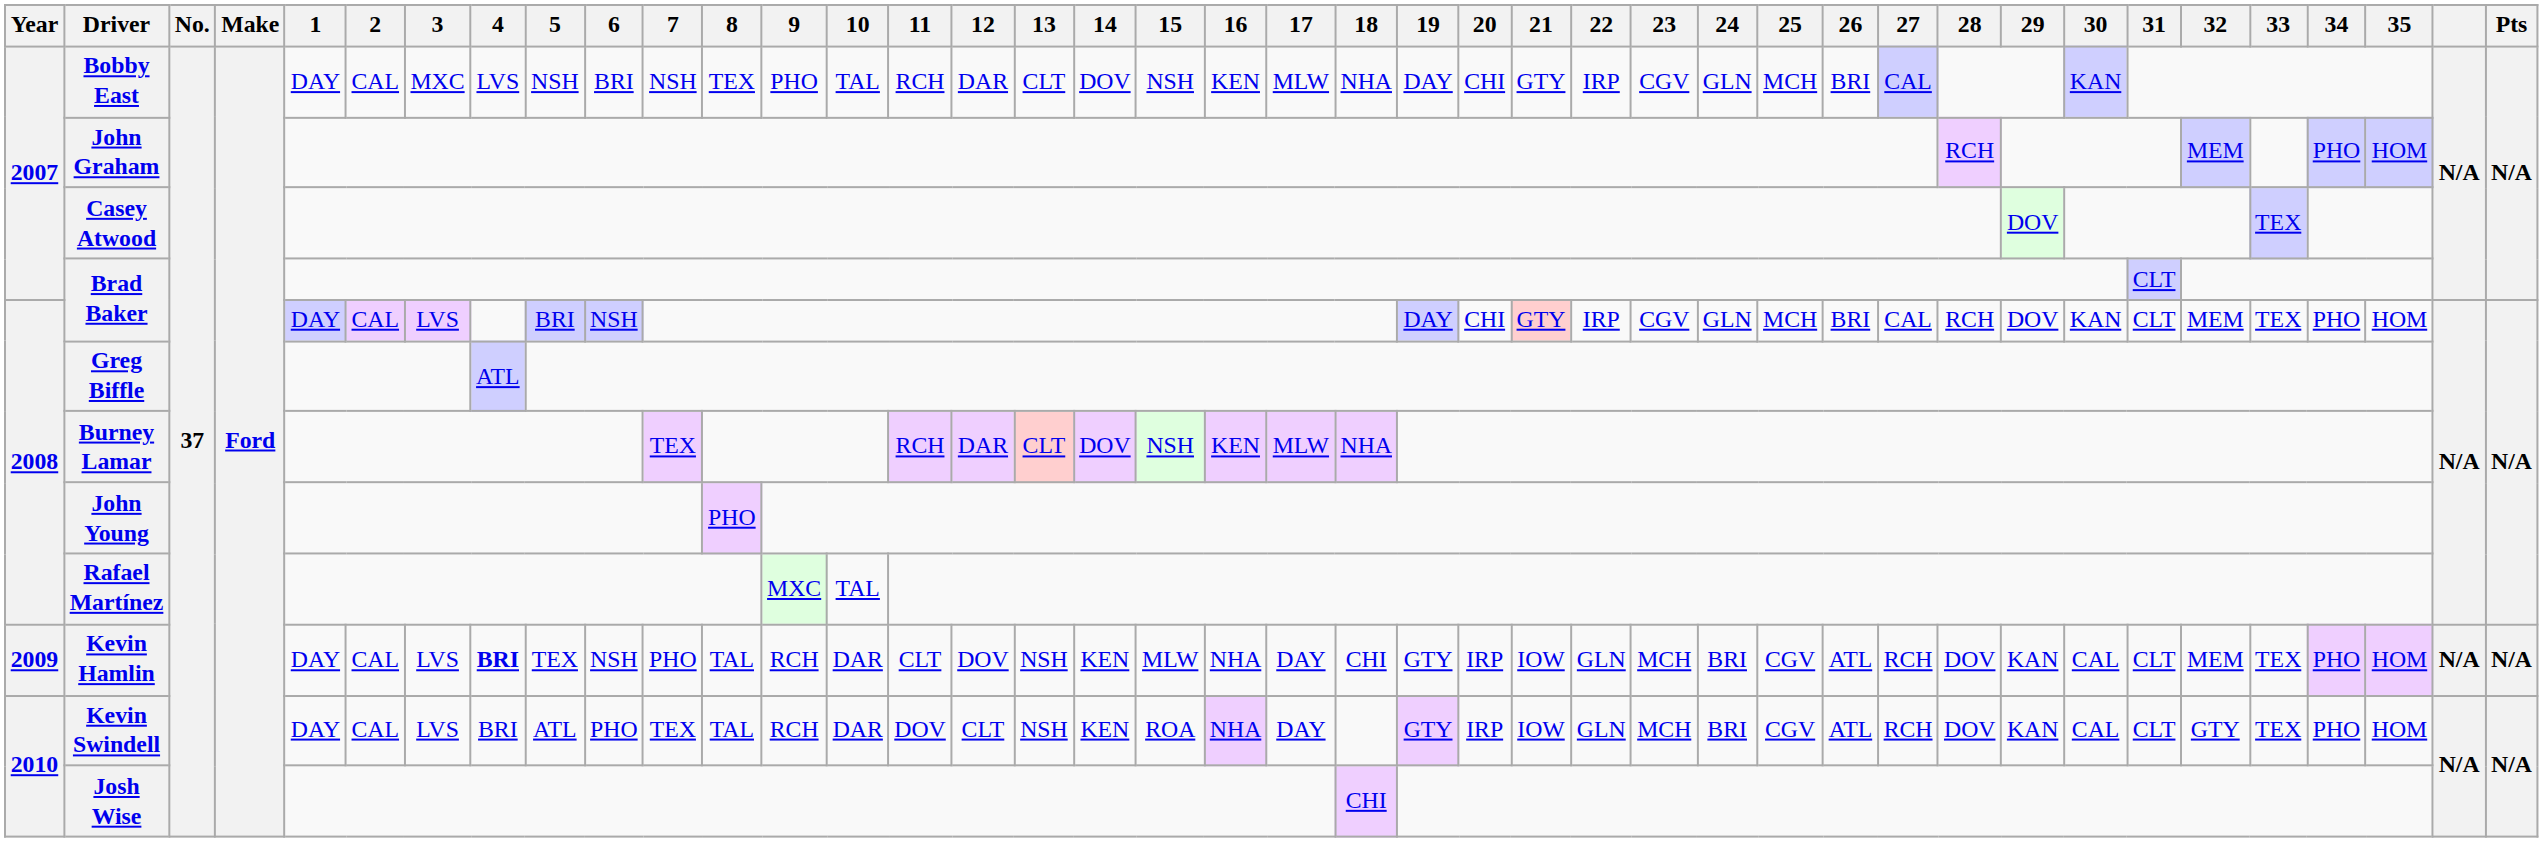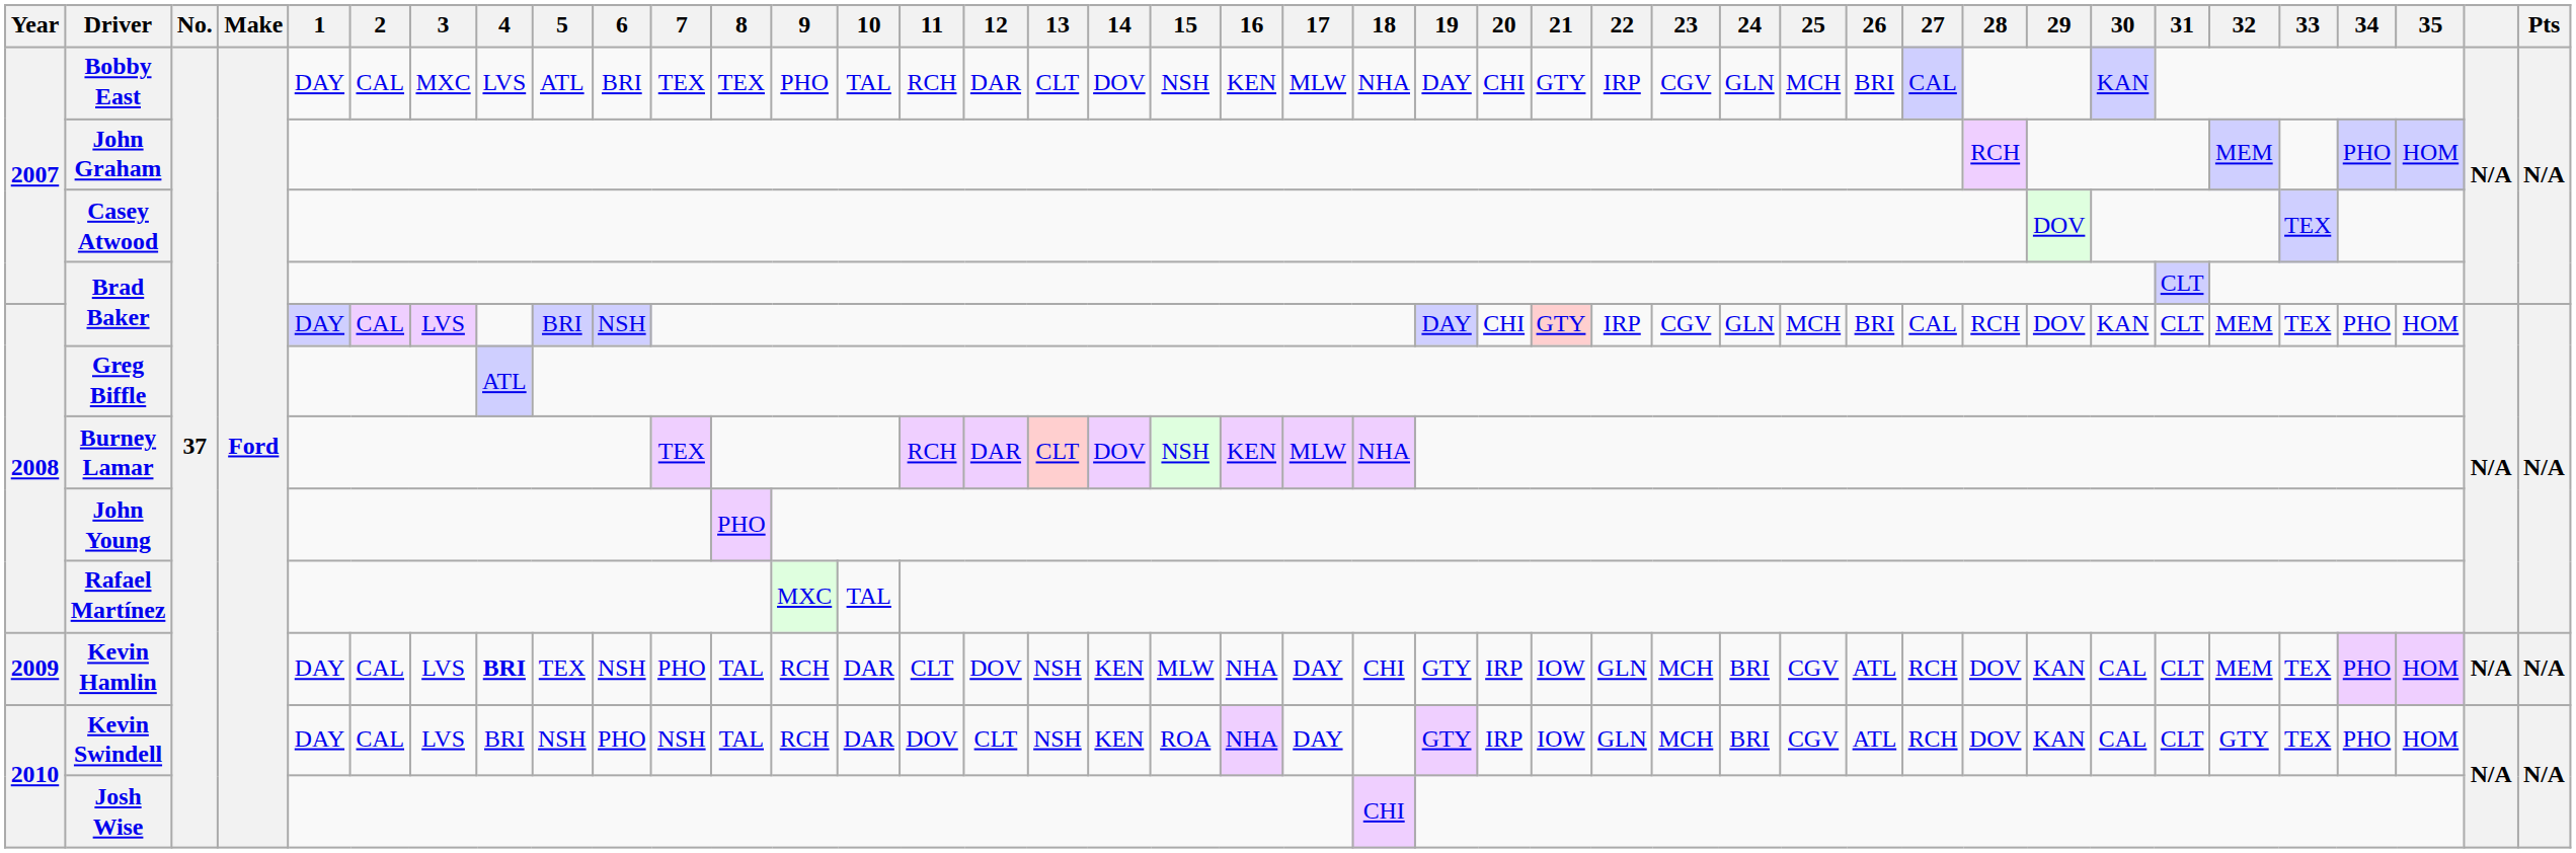Bobby East | 5: NSH -> ATL
Bobby East | 7: NSH -> TEX
Kevin Swindell | 5: ATL -> NSH
Kevin Swindell | 7: TEX -> NSH
